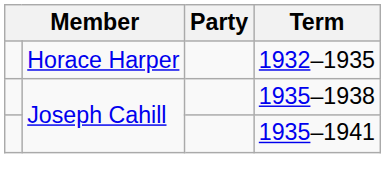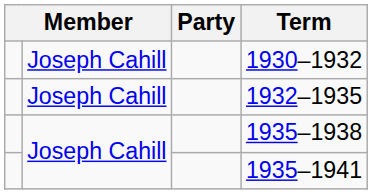+ row: Joseph Cahill | 1930–1932
1932–1935 | column 2: Horace Harper -> Joseph Cahill
